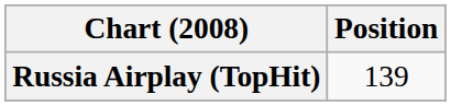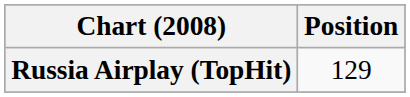Russia Airplay (TopHit) | Position: 139 -> 129
